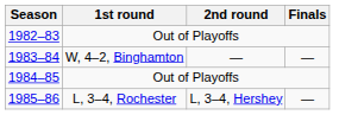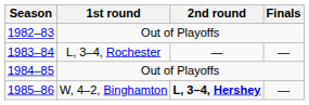1983–84 | 1st round: W, 4–2, Binghamton -> L, 3–4, Rochester
1985–86 | 1st round: L, 3–4, Rochester -> W, 4–2, Binghamton
1985–86 | 2nd round: normal -> bold
